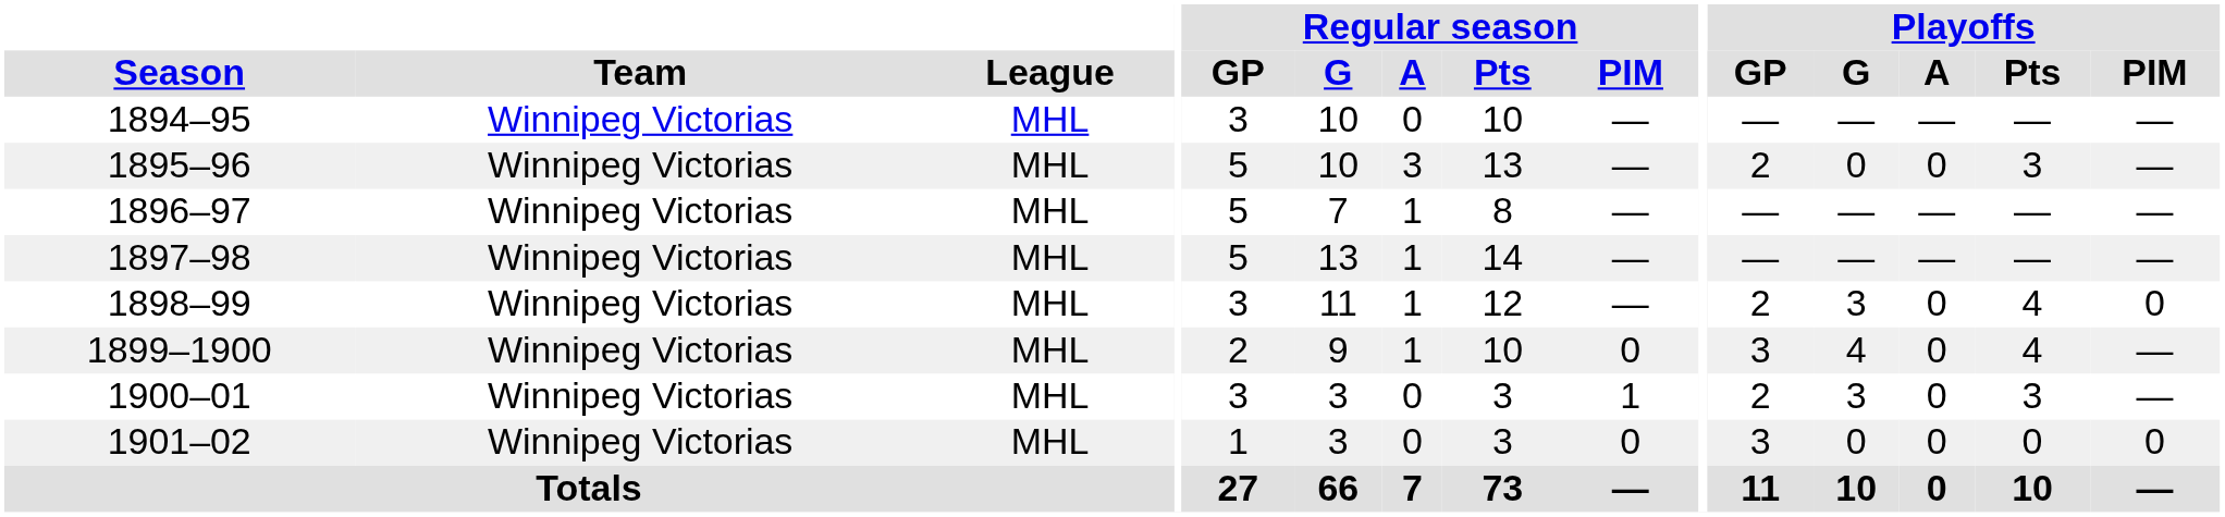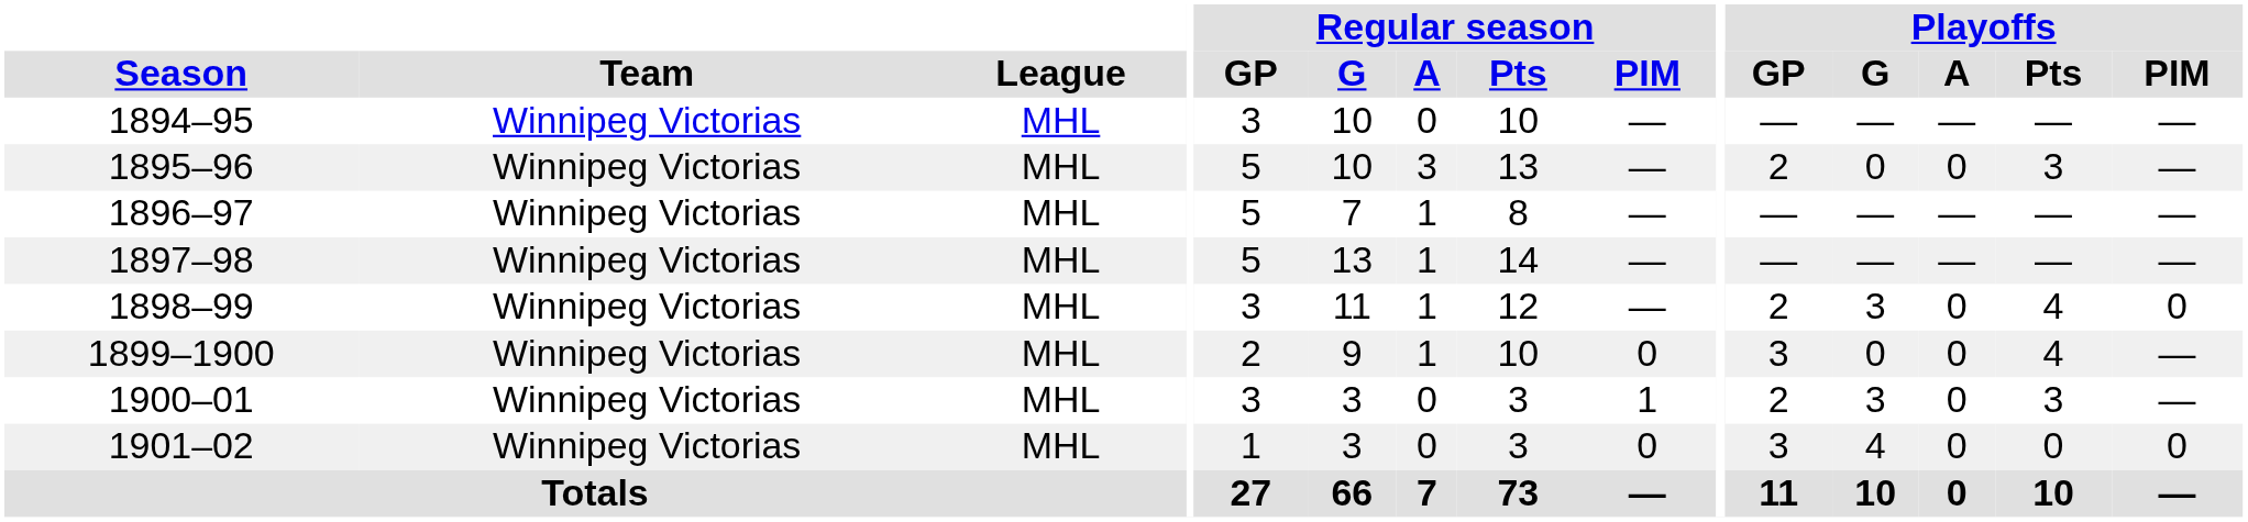1899–1900 | Playoffs / G: 4 -> 0
1901–02 | Playoffs / G: 0 -> 4
